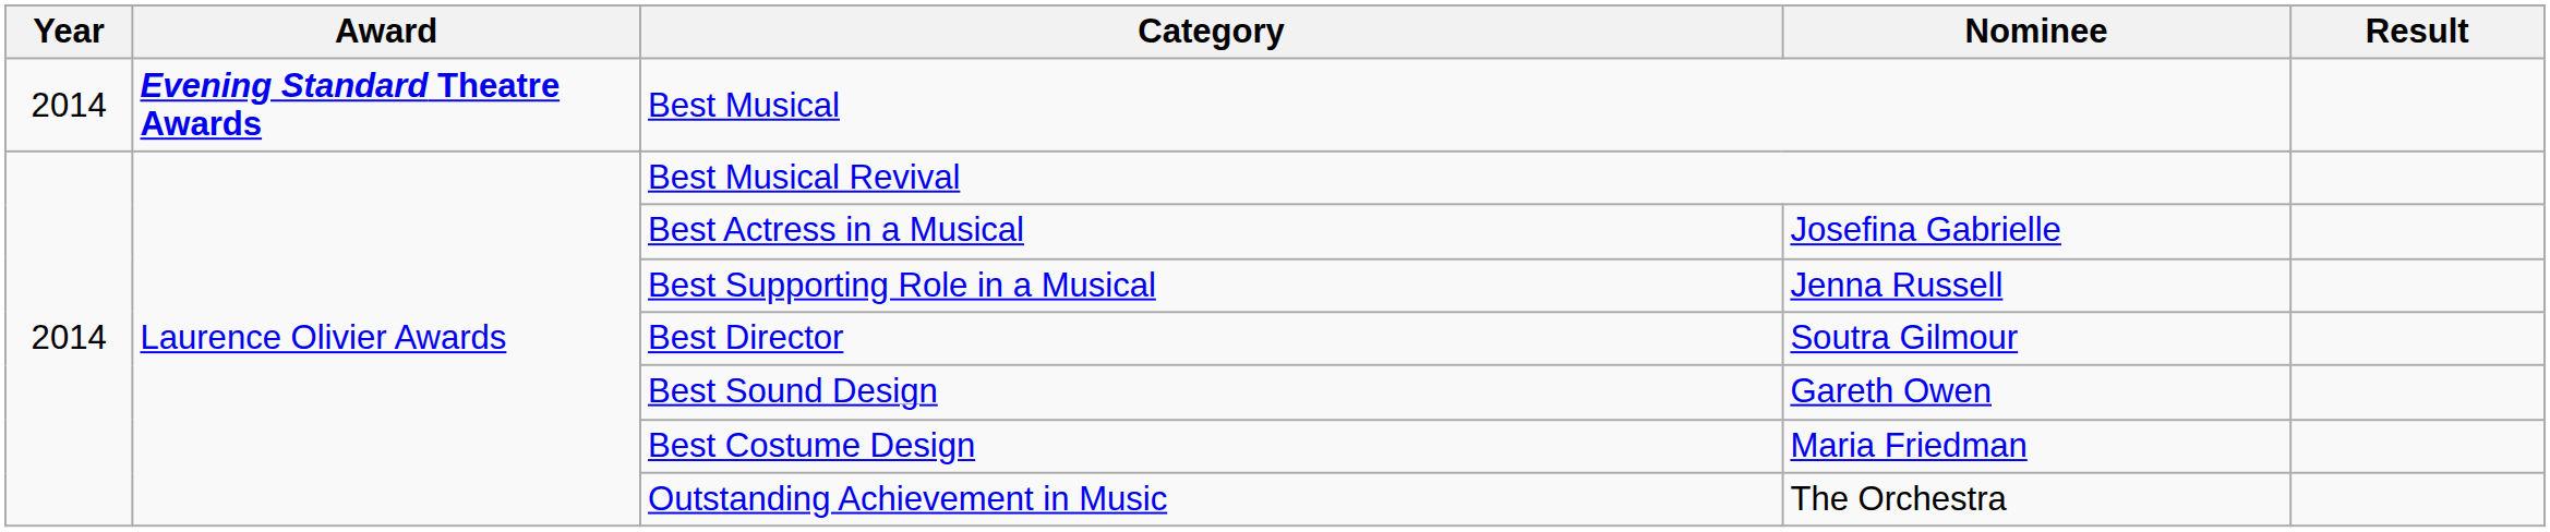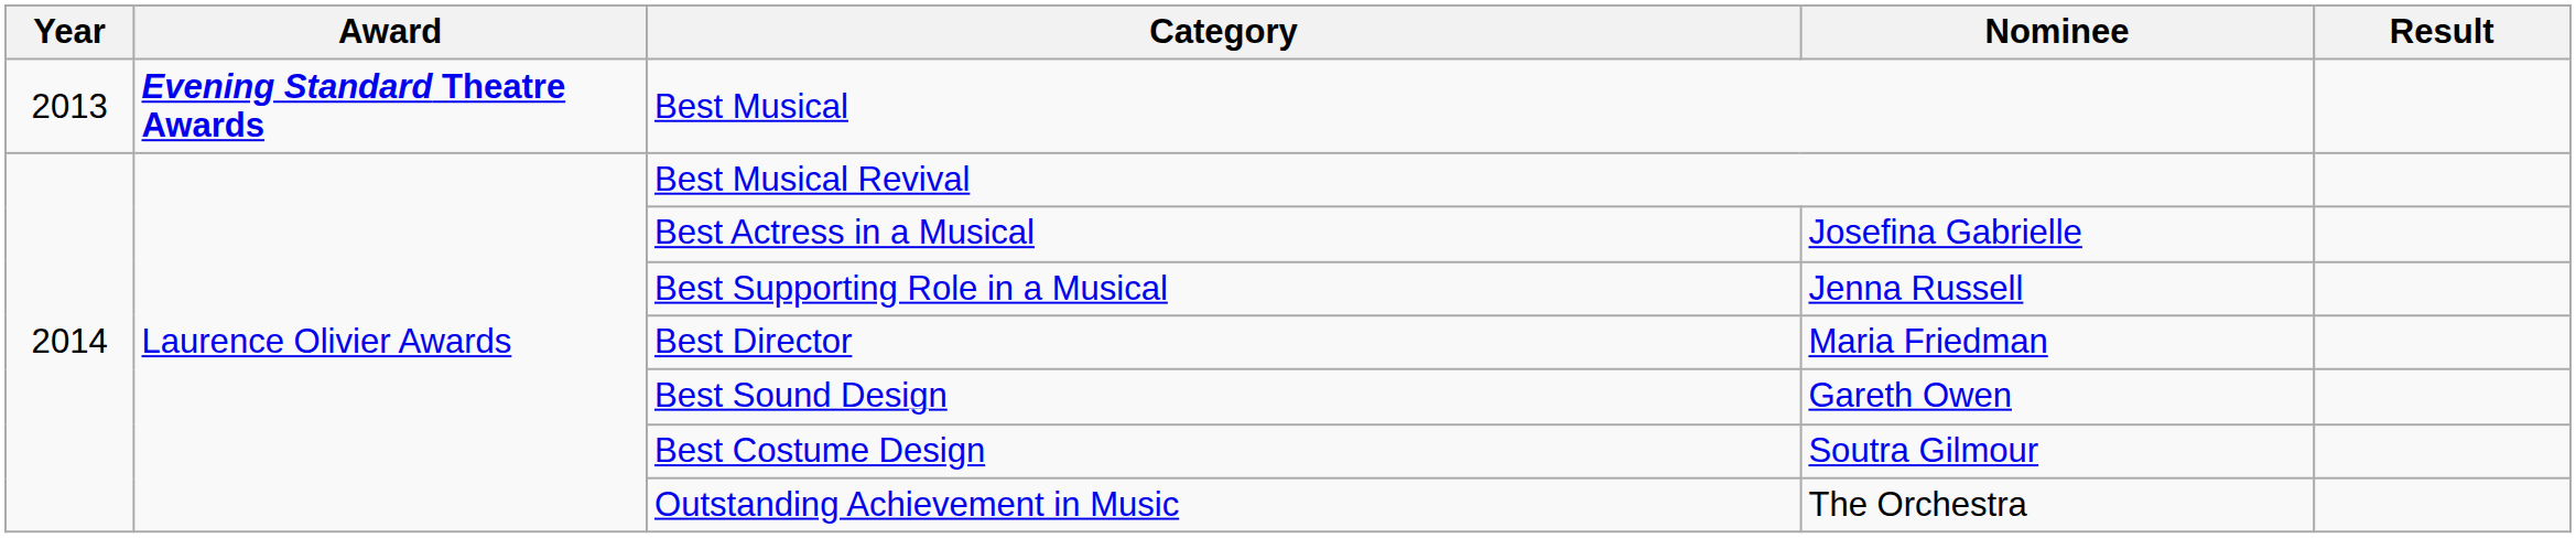Best Musical | Year: 2014 -> 2013
Best Director | Nominee: Soutra Gilmour -> Maria Friedman
Best Costume Design | Nominee: Maria Friedman -> Soutra Gilmour
